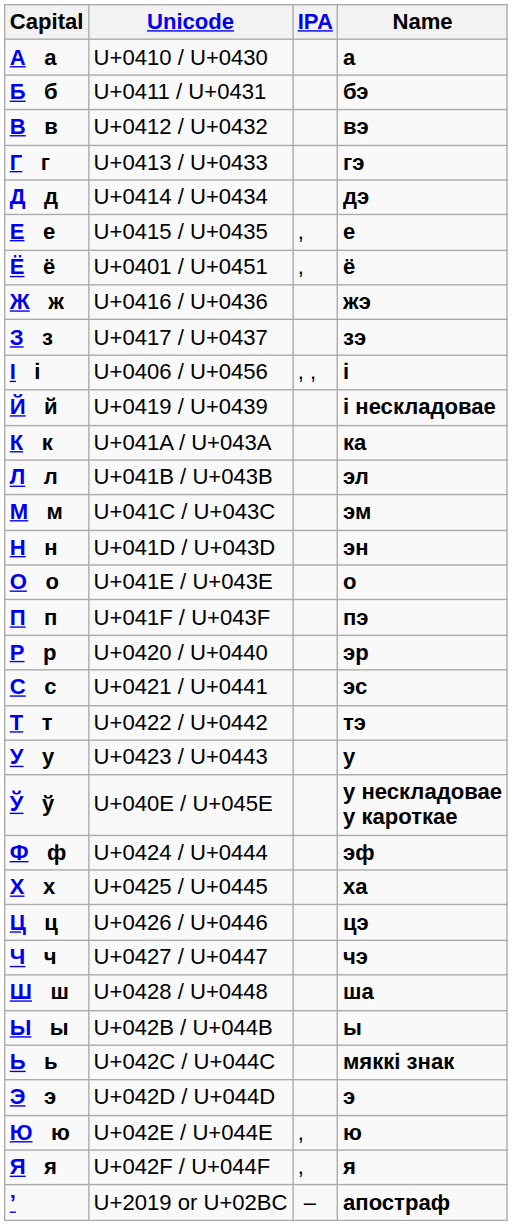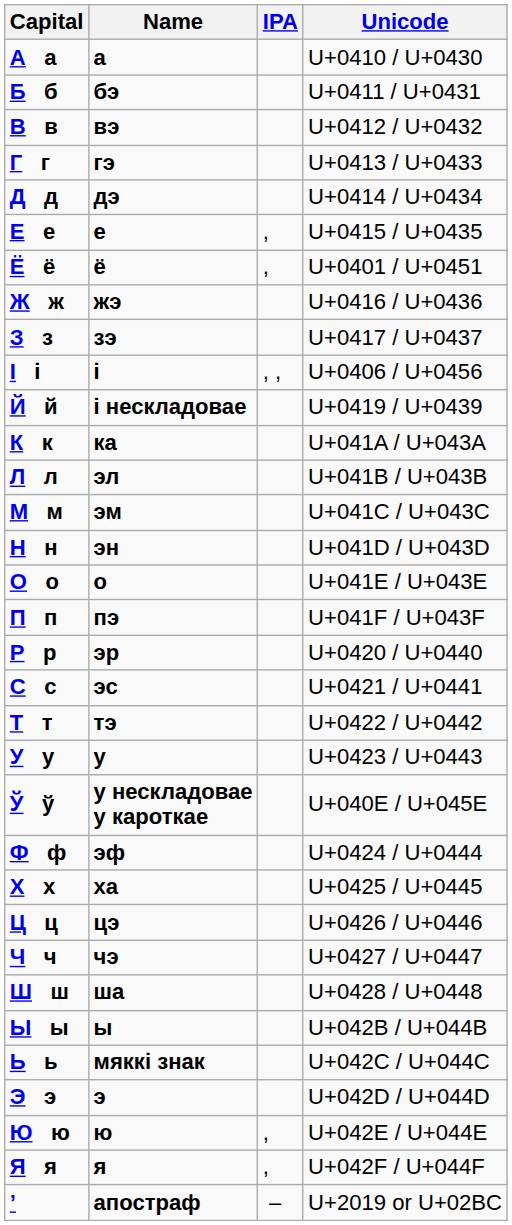columns swapped: Name <-> Unicode
